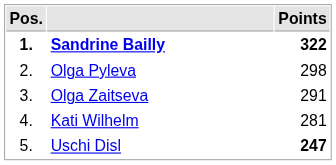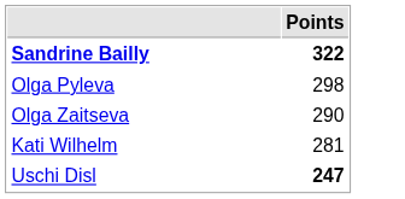- column: Pos. | 1. | 2. | 3. | 4. | 5.
Olga Zaitseva | Points: 291 -> 290
